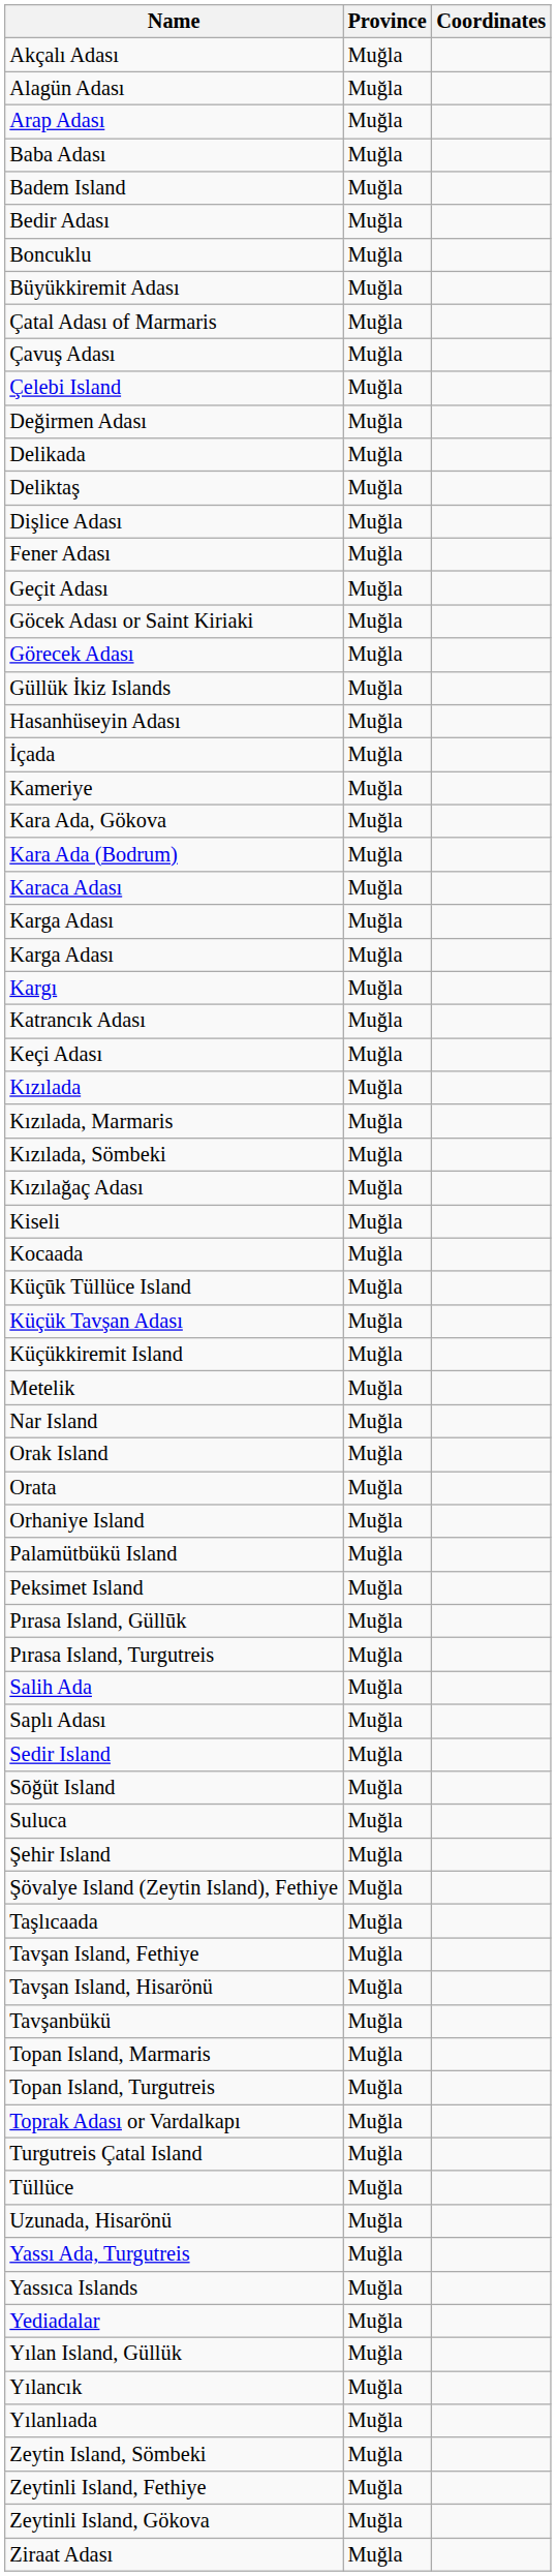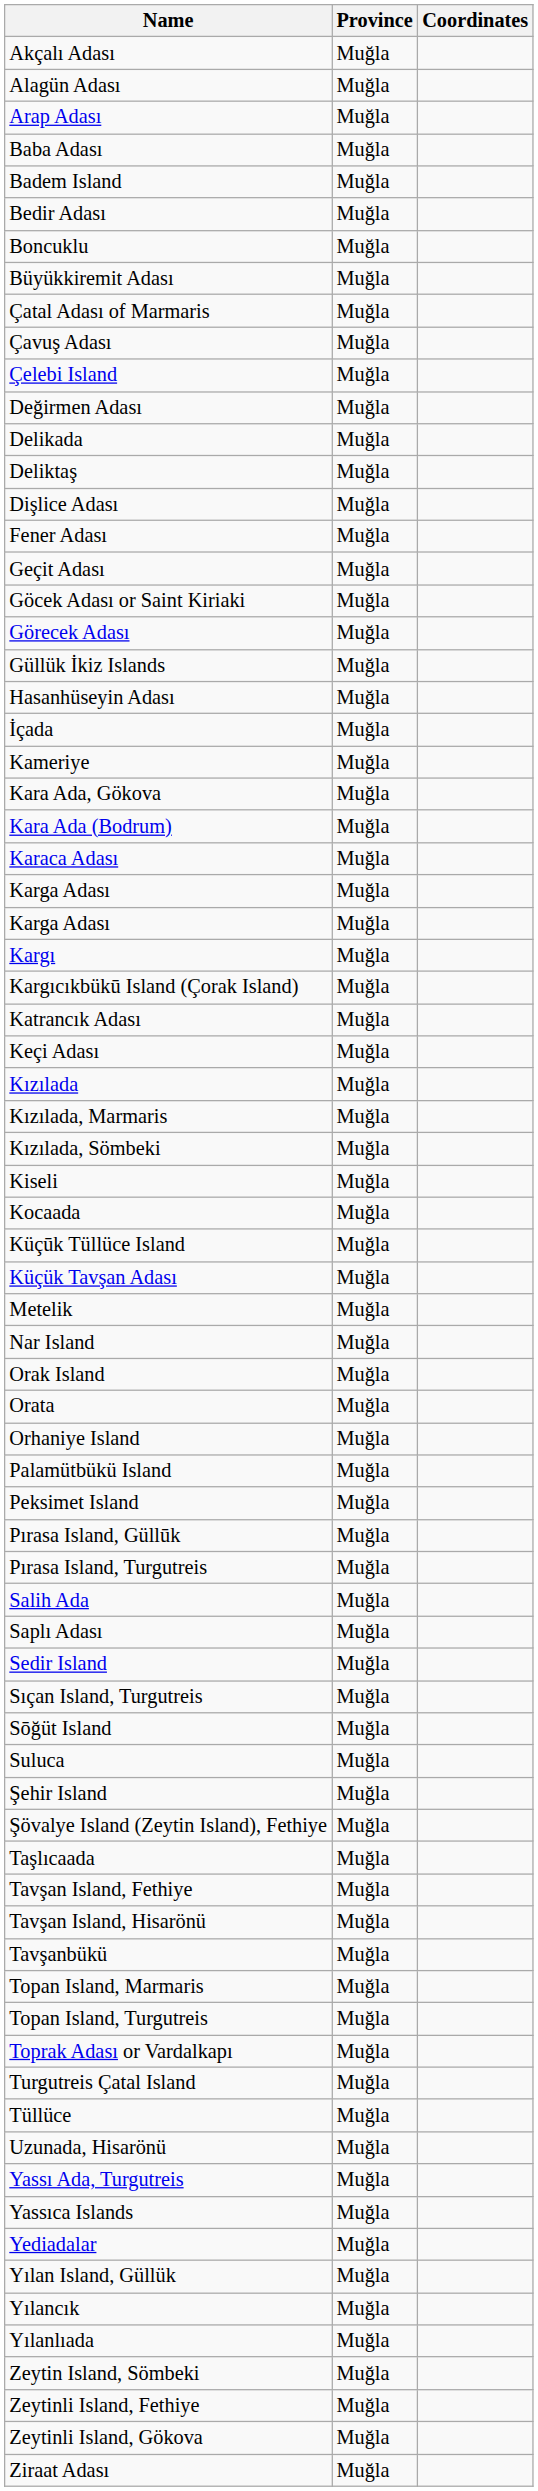+ row: Kargıcıkbükū Island (Çorak Island) | Muğla
- row: Kızılağaç Adası | Muğla
- row: Küçükkiremit Island | Muğla
+ row: Sıçan Island, Turgutreis | Muğla
